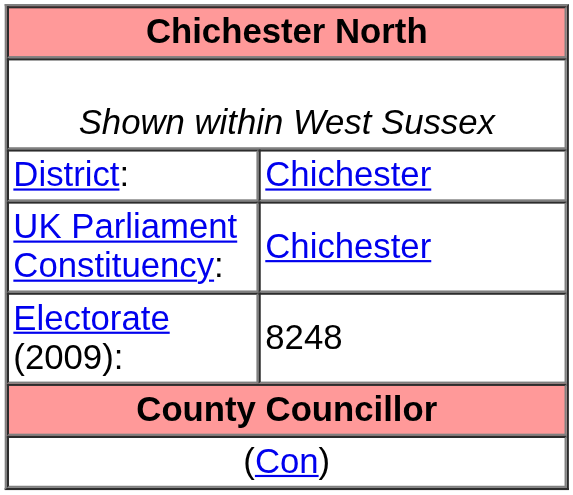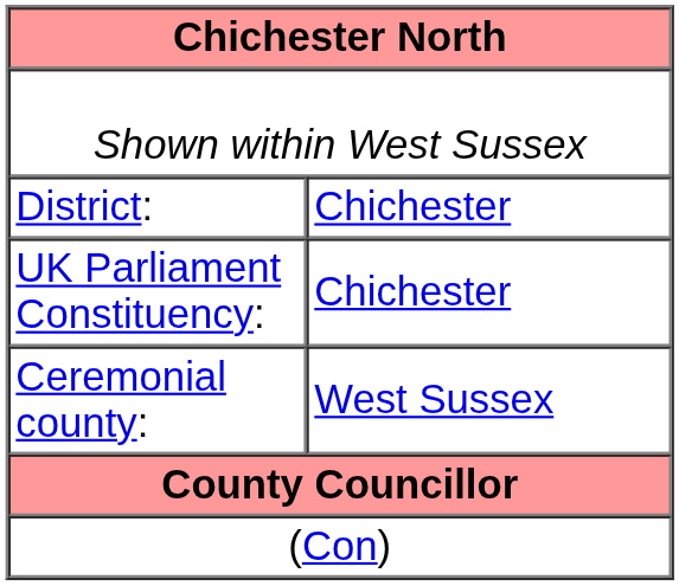+ row: Ceremonial county: | West Sussex
- row: Electorate (2009): | 8248
